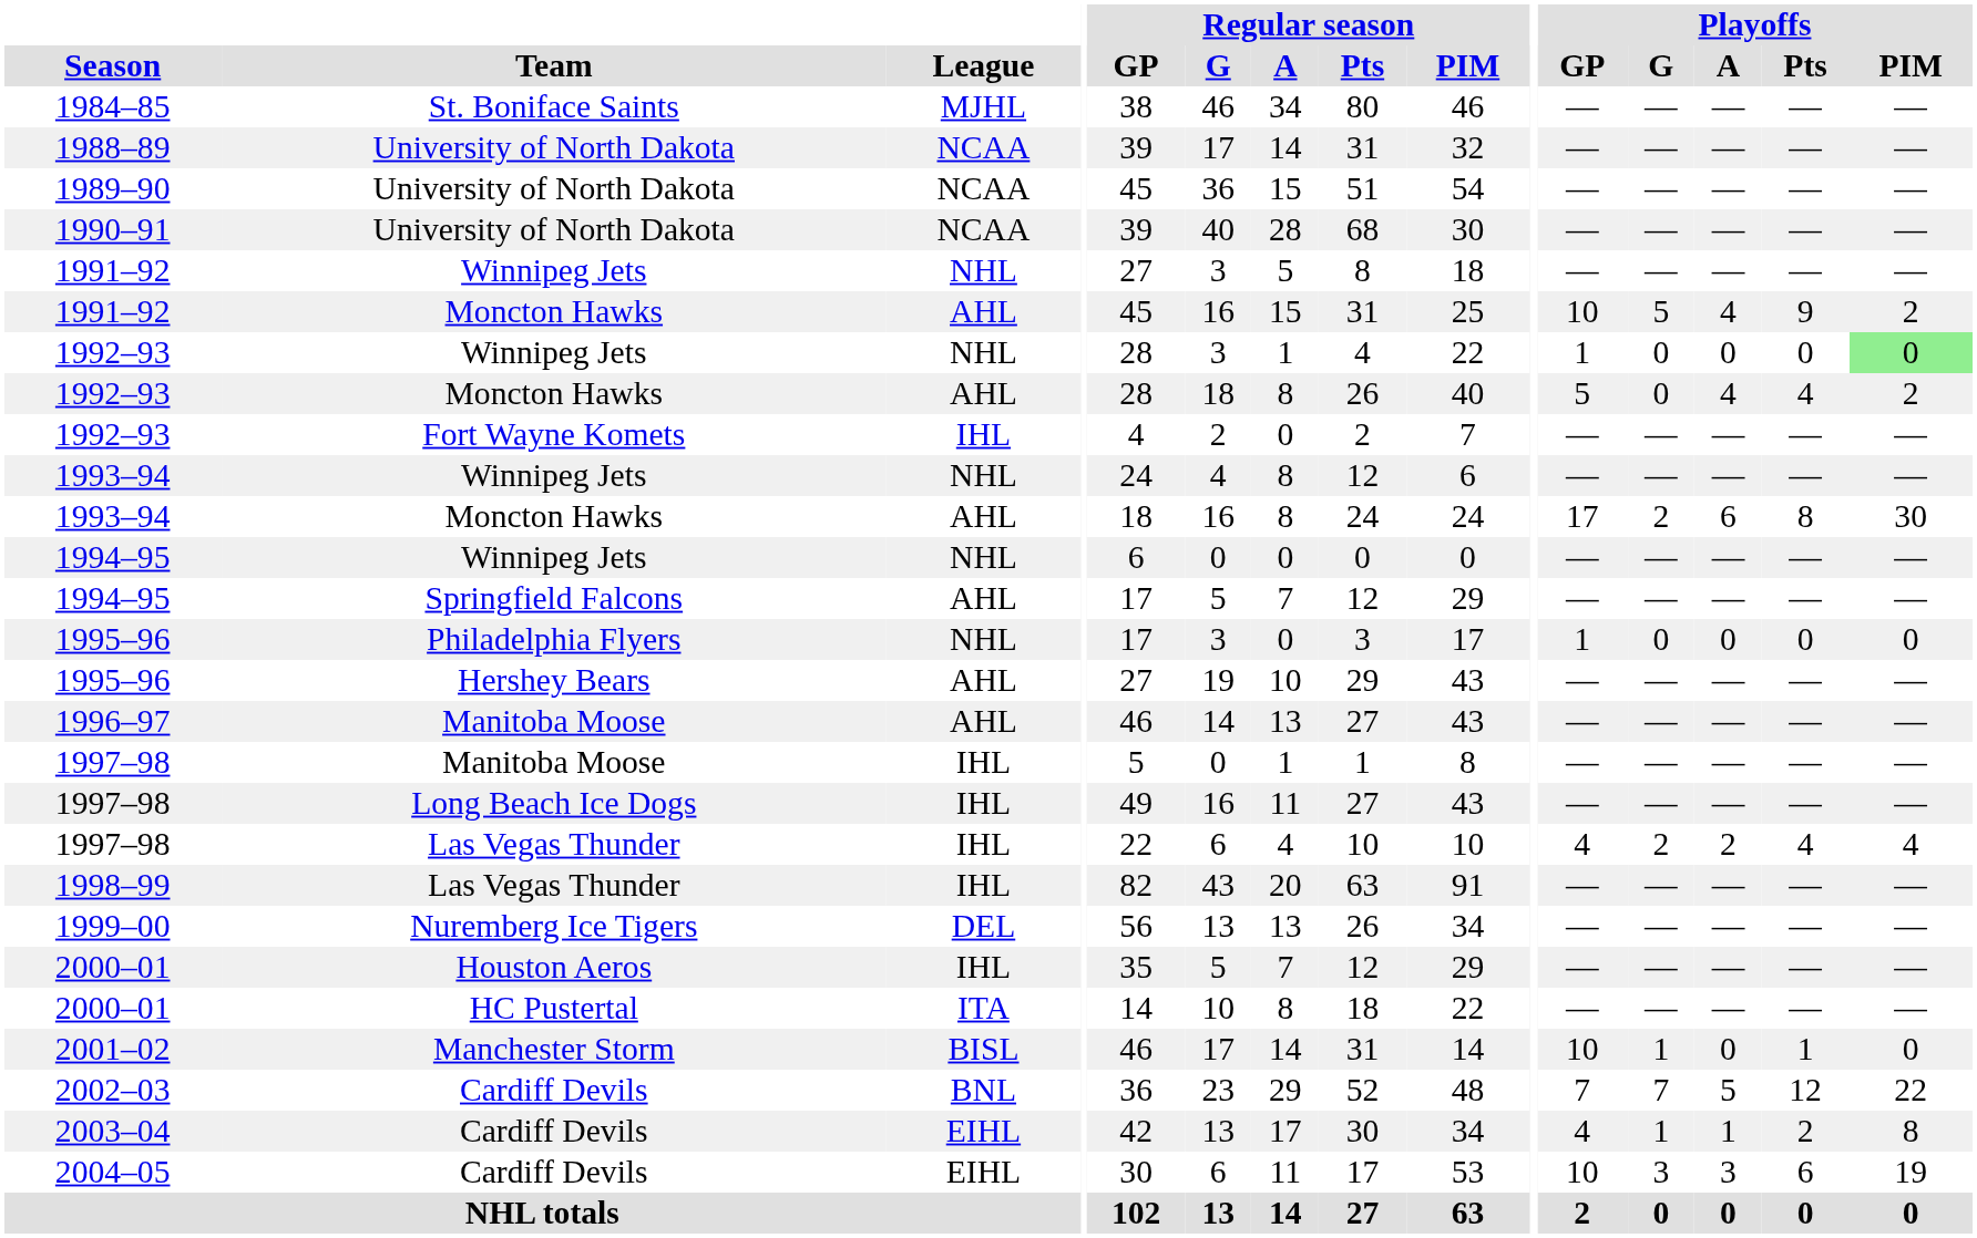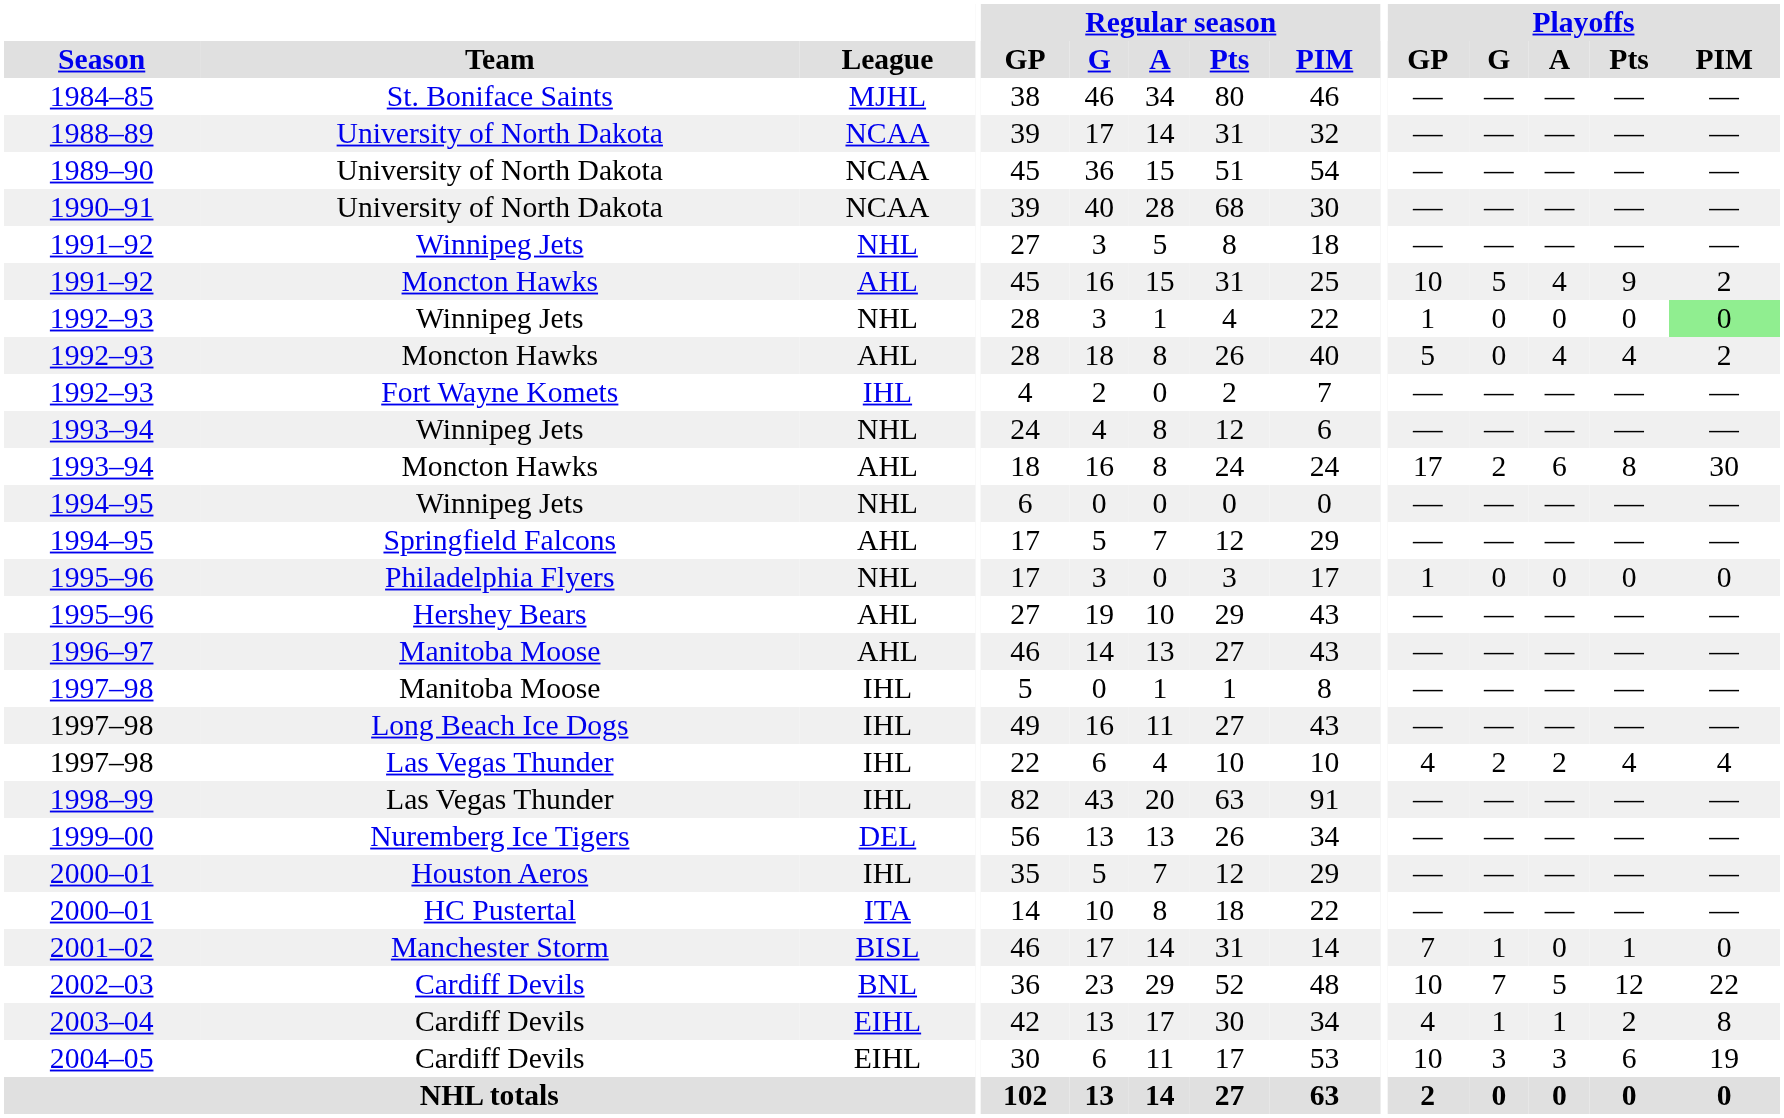2001–02 | Playoffs / GP: 10 -> 7
2002–03 | Playoffs / GP: 7 -> 10
